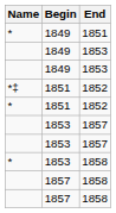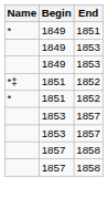- row: * | 1853 | 1858
